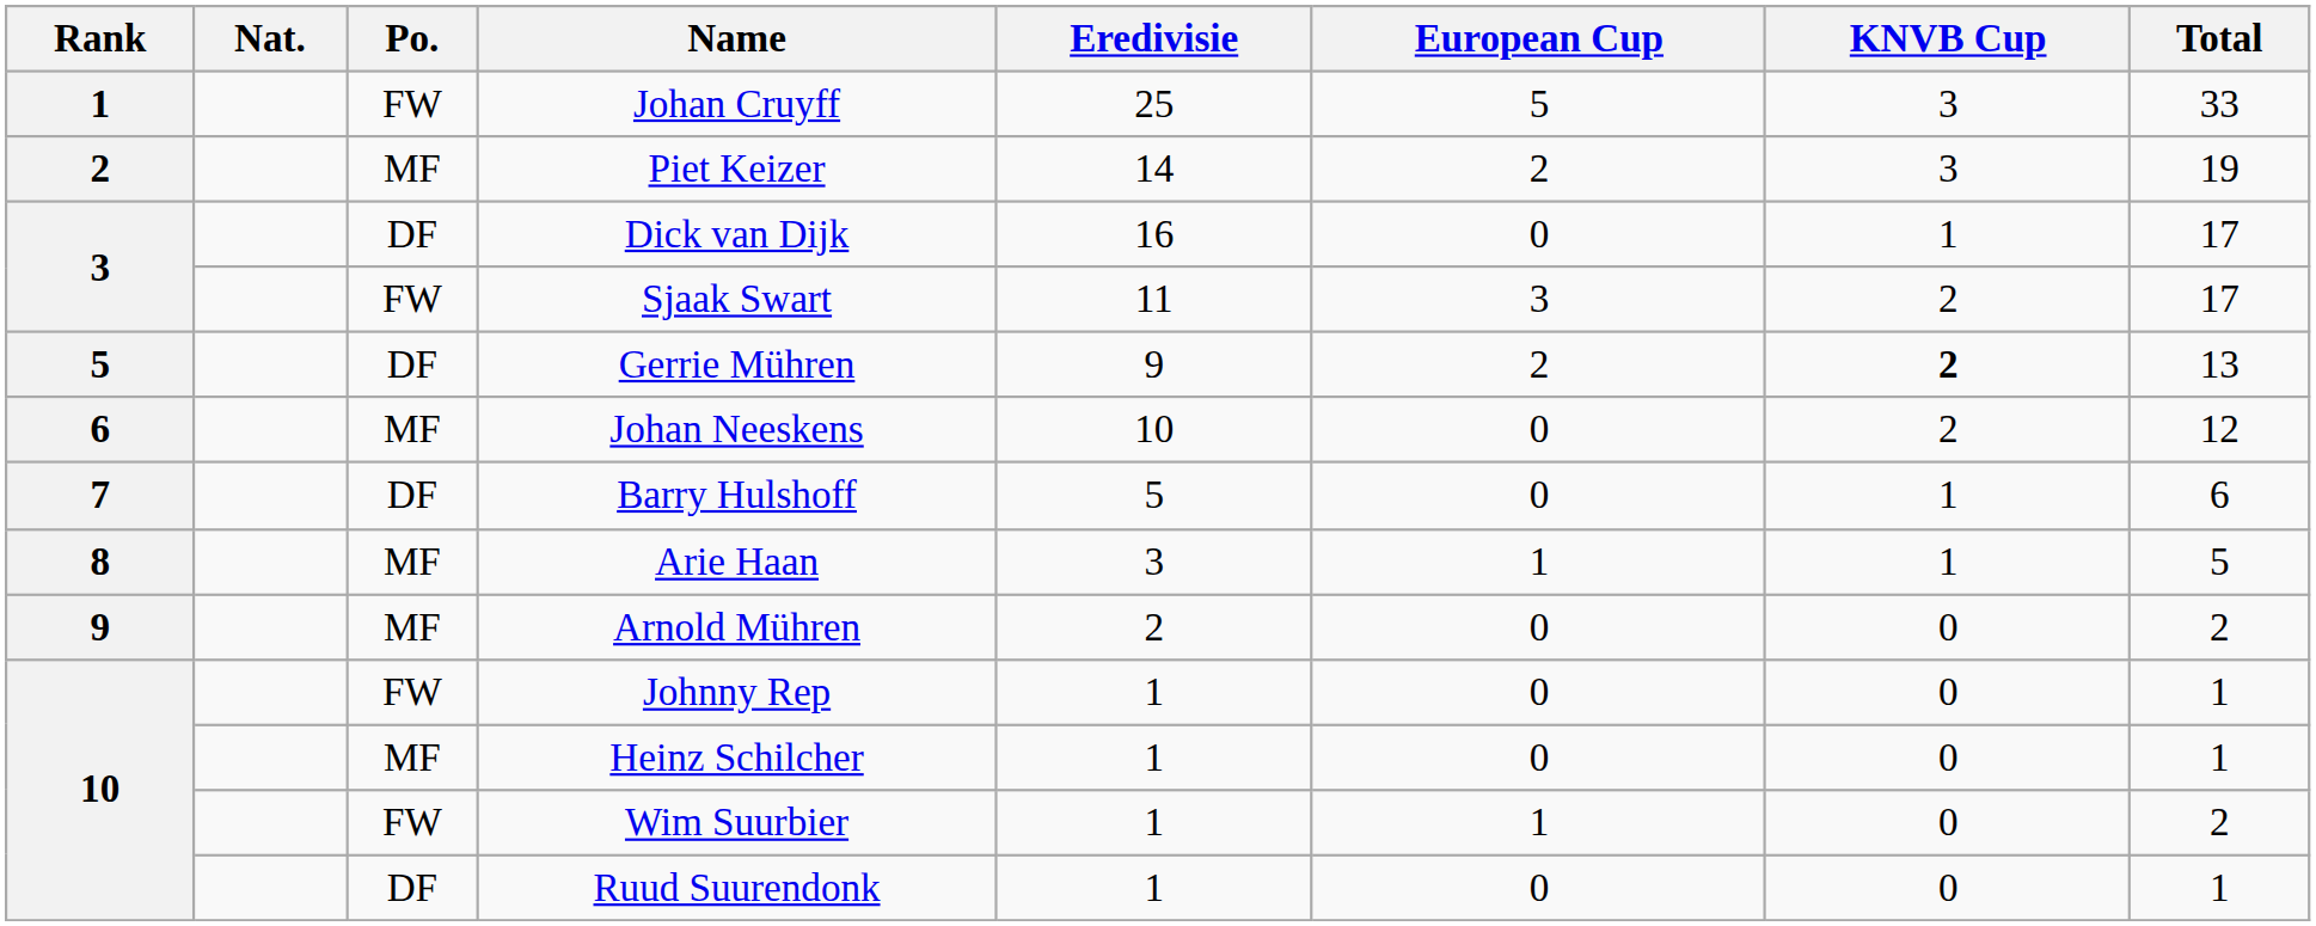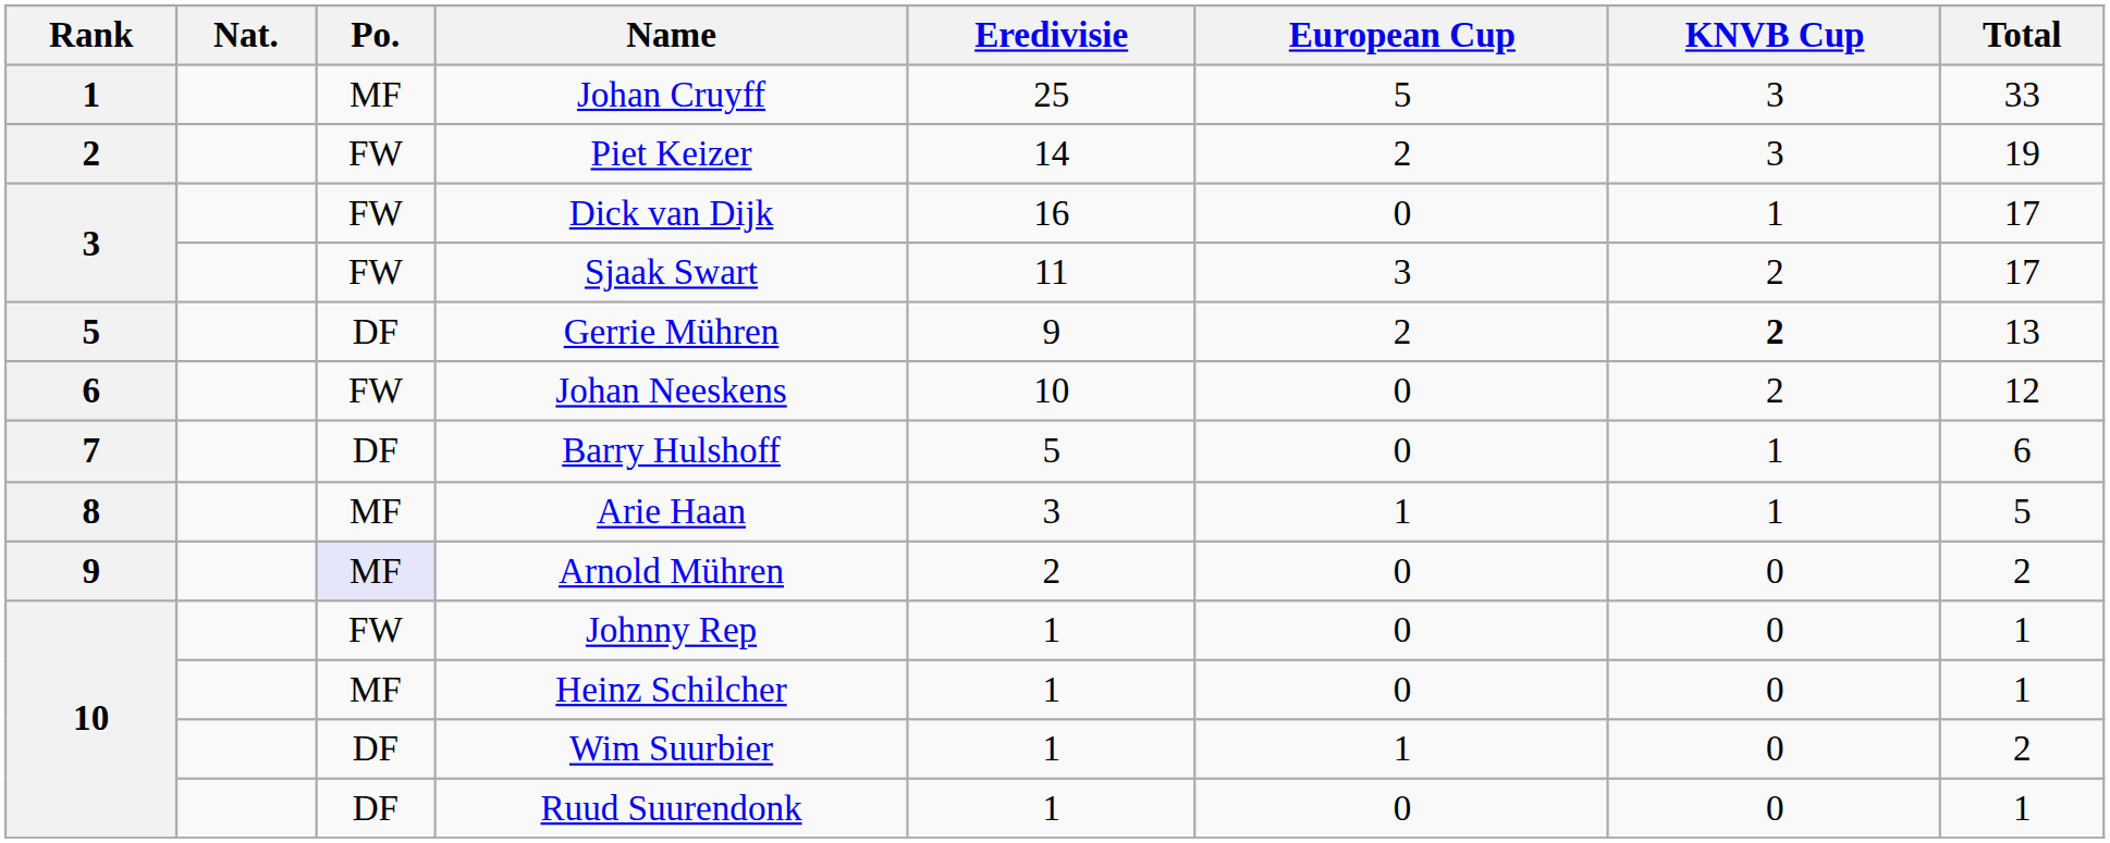Johan Cruyff | Po.: FW -> MF
Piet Keizer | Po.: MF -> FW
Dick van Dijk | Po.: DF -> FW
Johan Neeskens | Po.: MF -> FW
Arnold Mühren | Po.: no background -> lavender background
Wim Suurbier | Po.: FW -> DF
